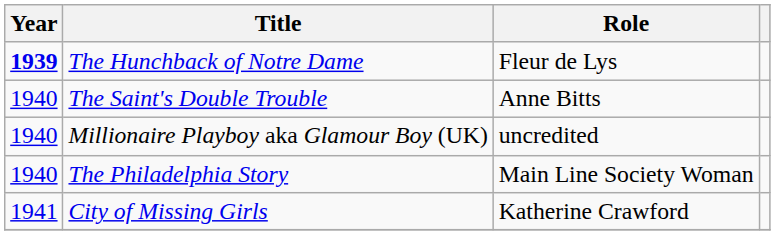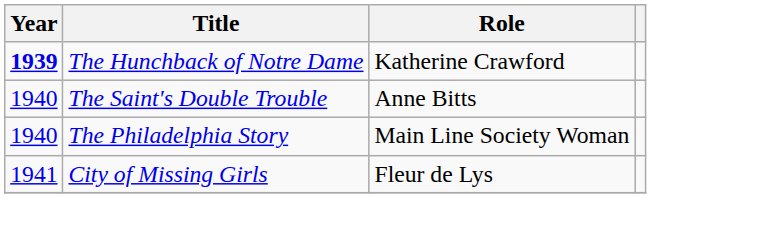The Hunchback of Notre Dame | Role: Fleur de Lys -> Katherine Crawford
- row: 1940 | Millionaire Playboy aka Glamour Boy (UK) | uncredited
City of Missing Girls | Role: Katherine Crawford -> Fleur de Lys
